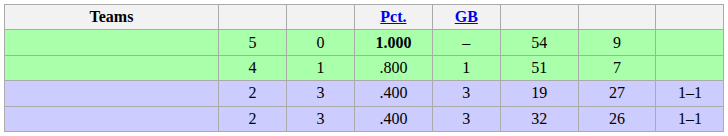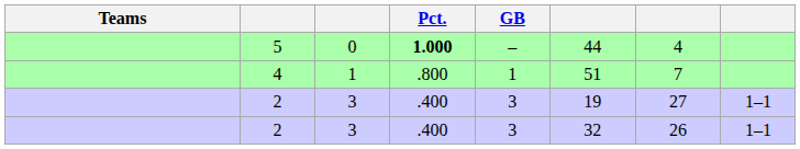5 | column 6: 54 -> 44
5 | column 7: 9 -> 4
